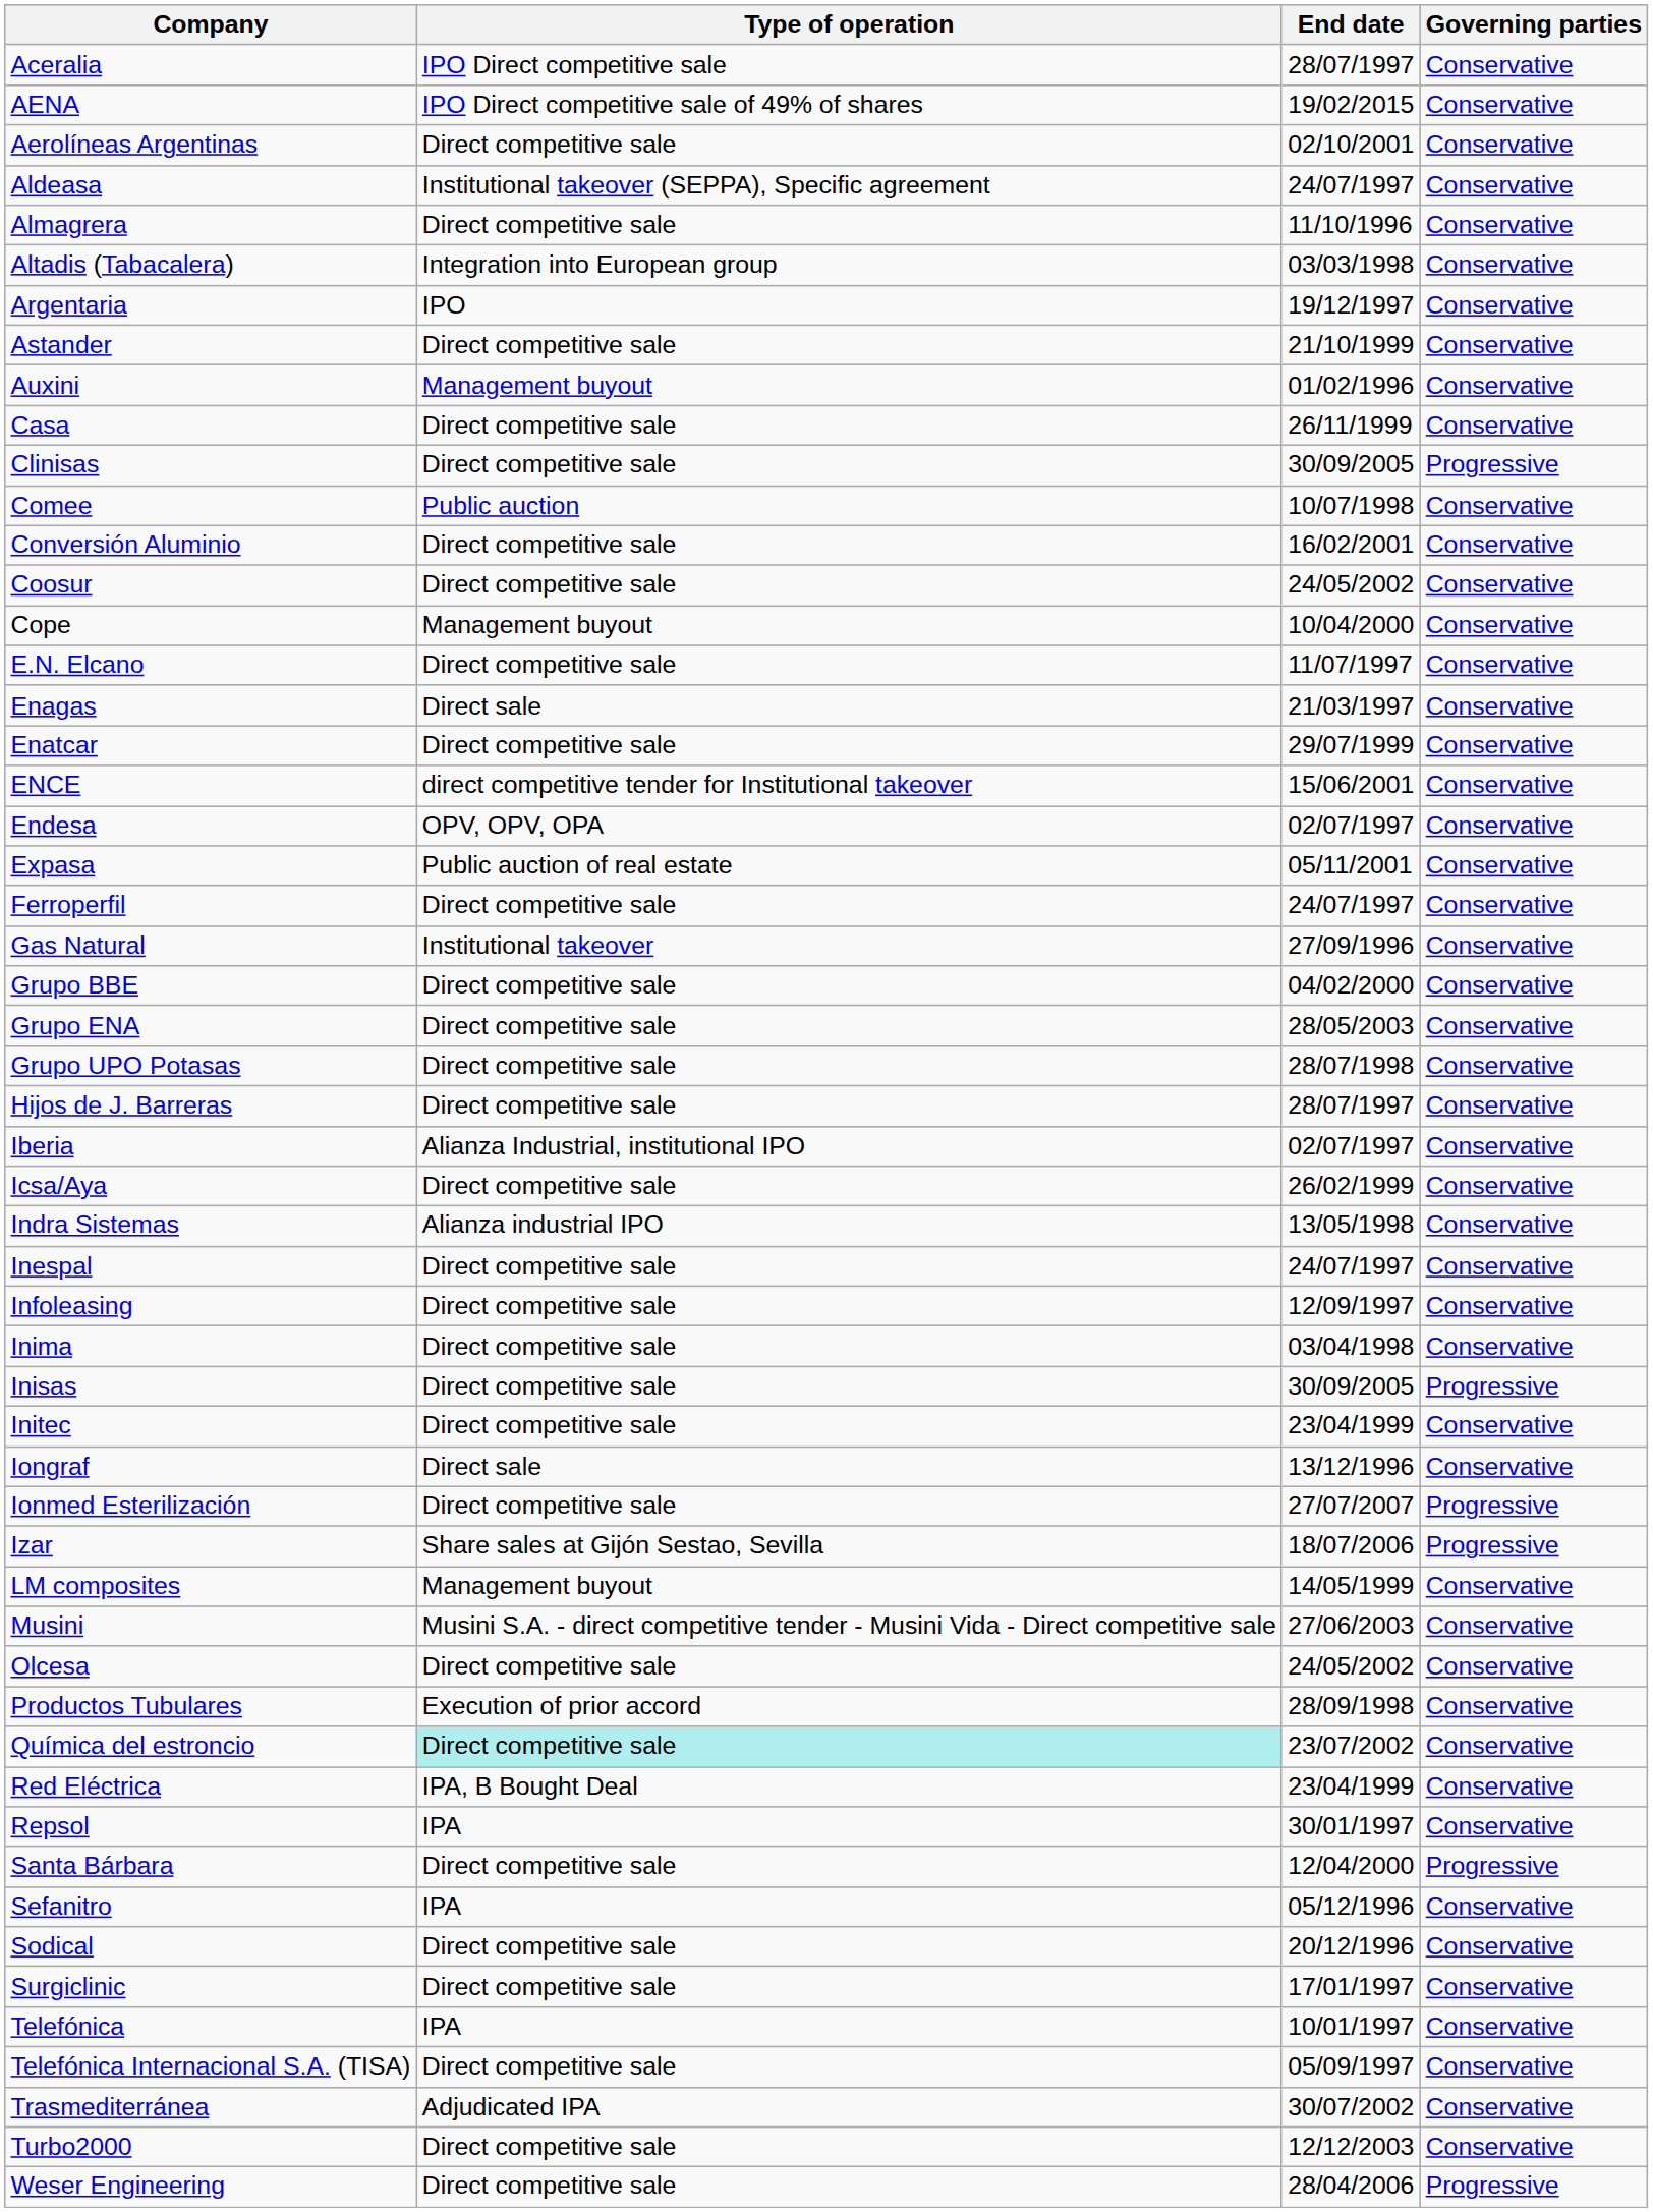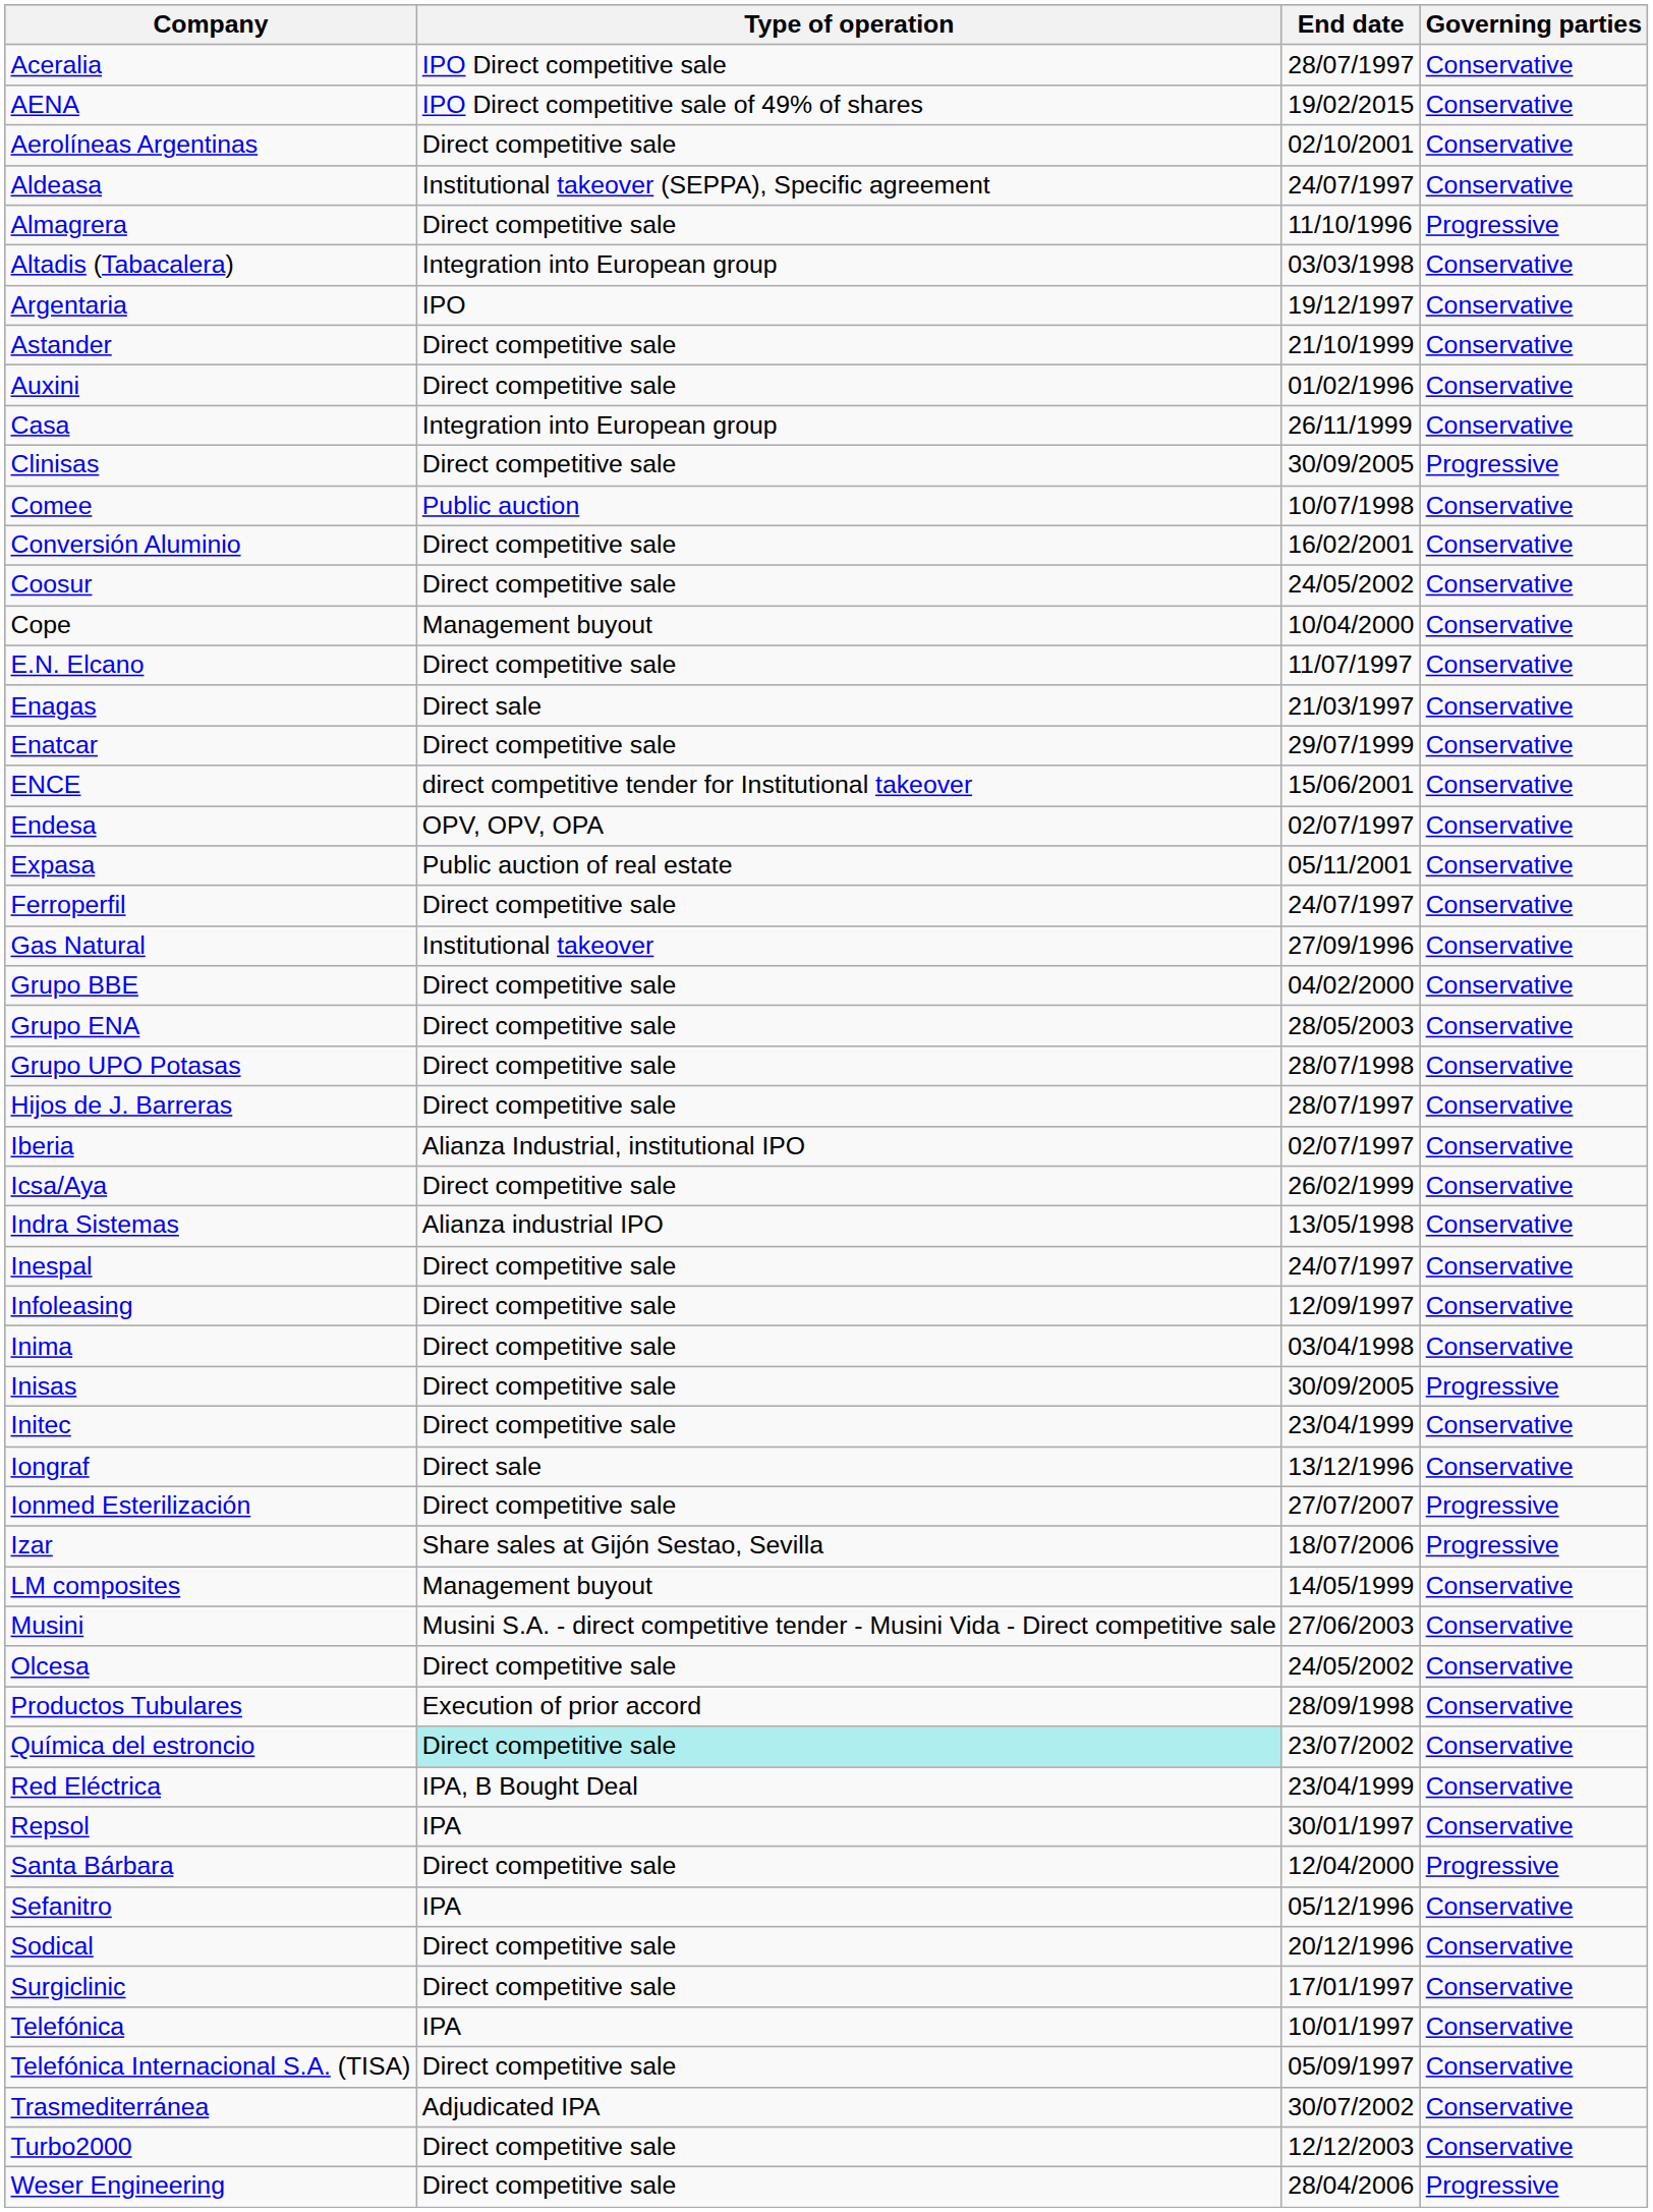Almagrera | Governing parties: Conservative -> Progressive
Auxini | Type of operation: Management buyout -> Direct competitive sale
Casa | Type of operation: Direct competitive sale -> Integration into European group
